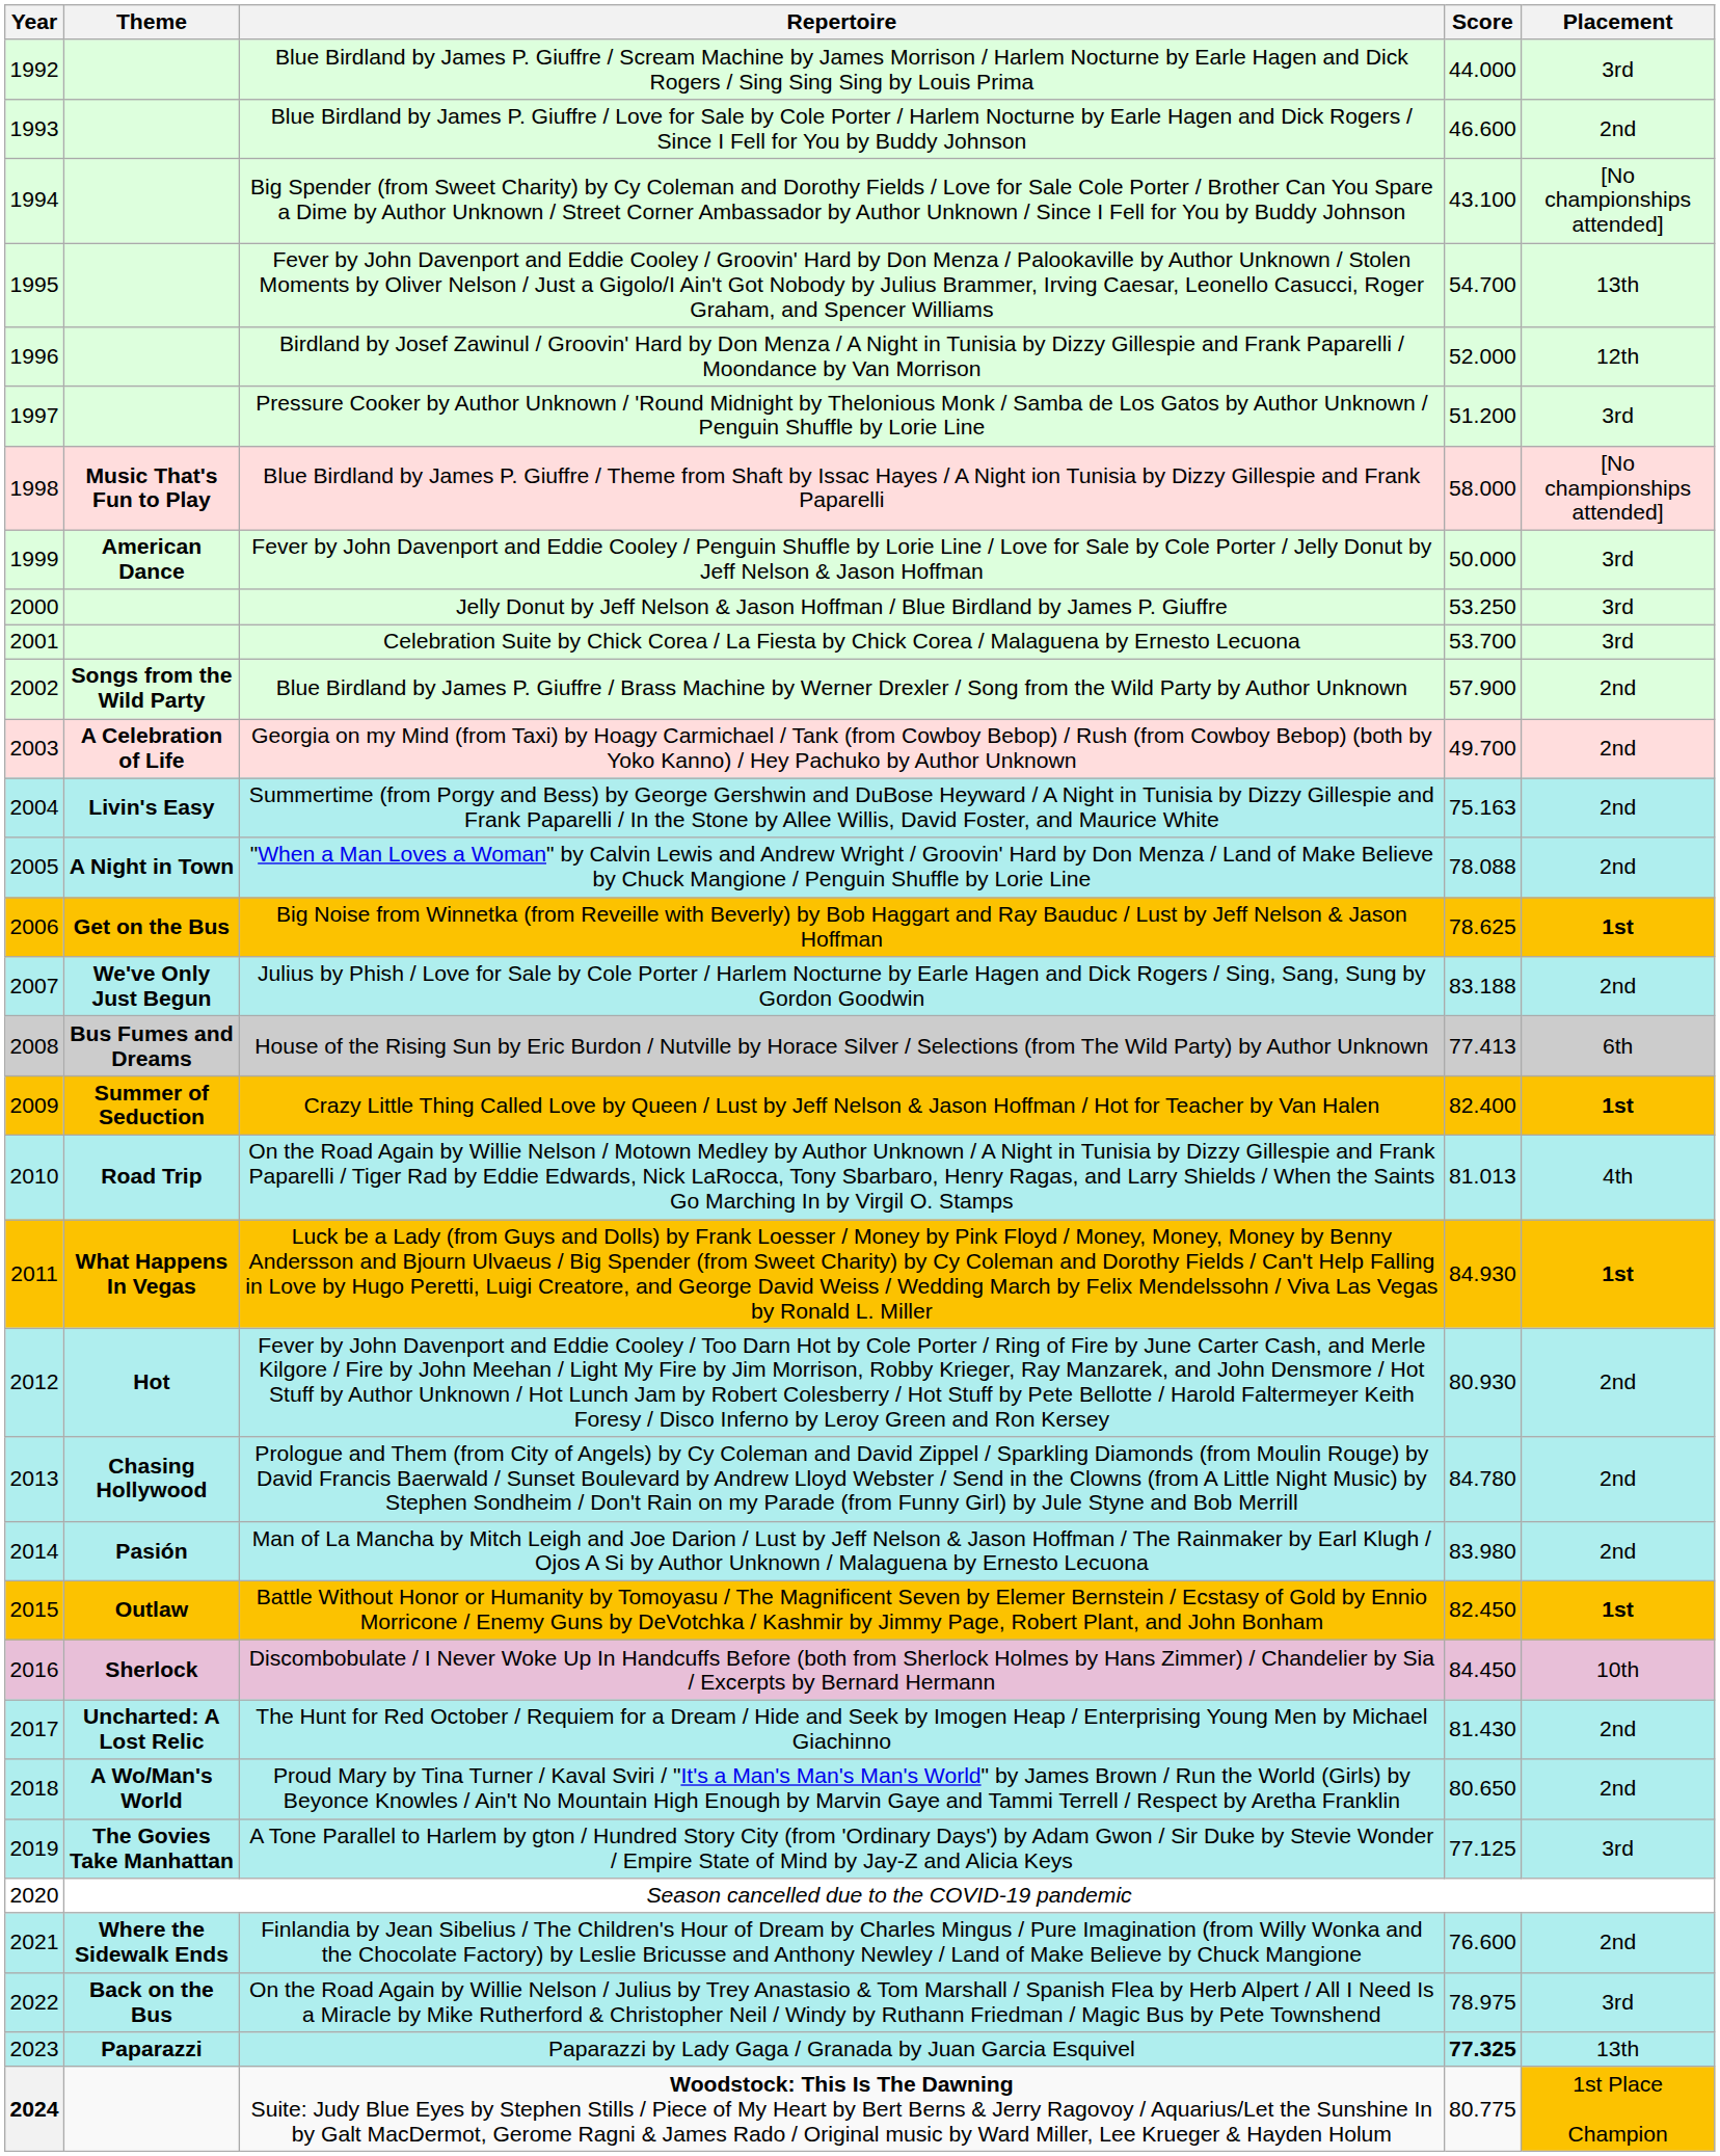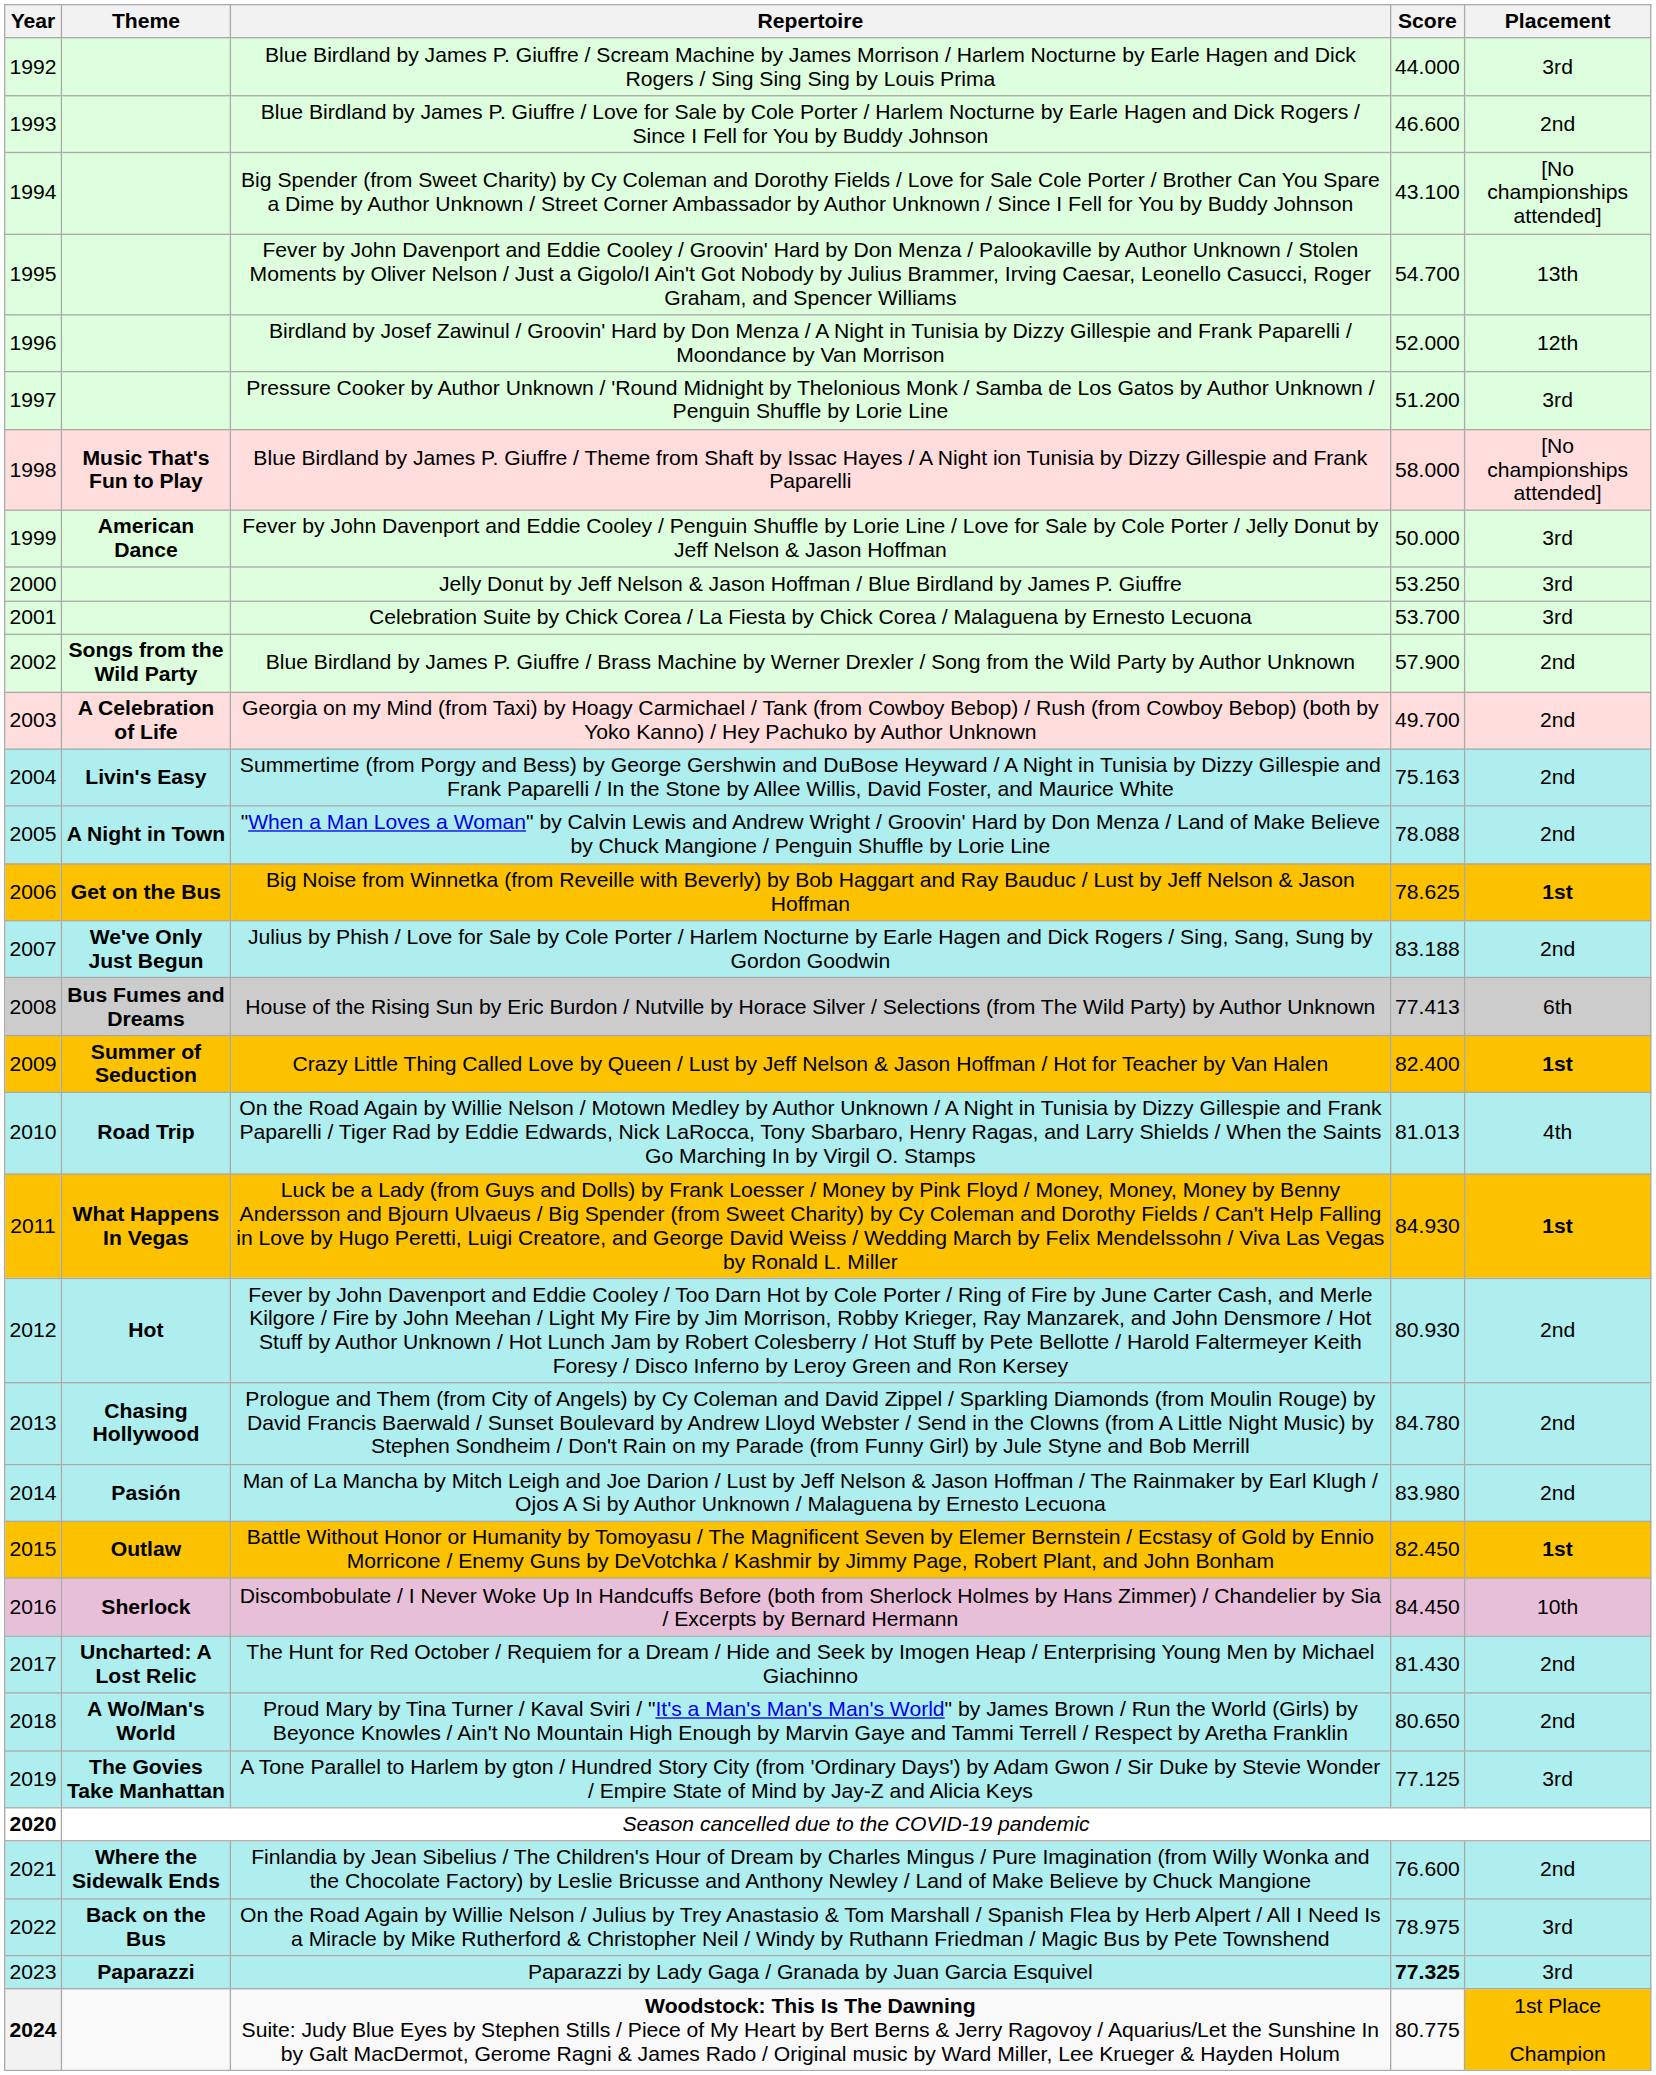Season cancelled due to the COVID-19 pandemic | Year: normal -> bold
Paparazzi by Lady Gaga / Granada by Juan Garcia Esquivel | Placement: 13th -> 3rd
